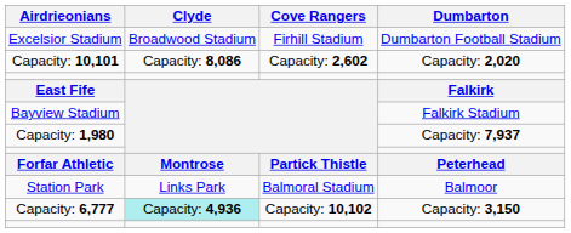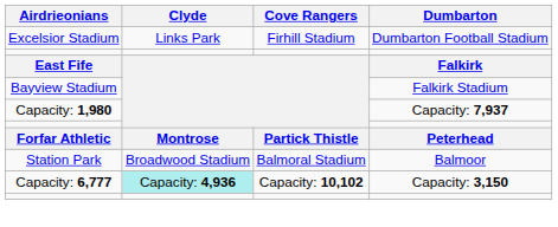Excelsior Stadium | Clyde: Broadwood Stadium -> Links Park
- row: Capacity: 10,101 | Capacity: 8,086 | Capacity: 2,602 | Capacity: 2,020
Station Park | Clyde: Links Park -> Broadwood Stadium
